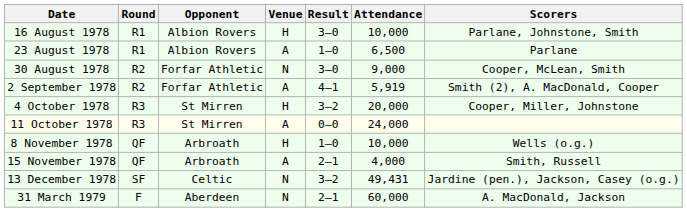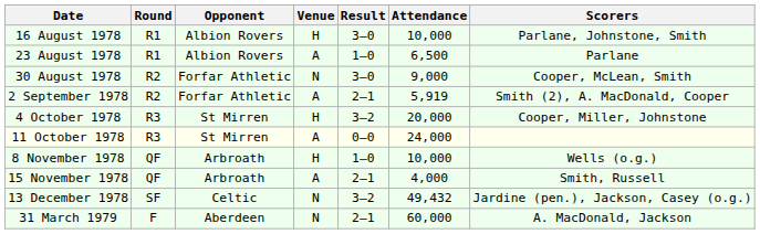2 September 1978 | Result: 4–1 -> 2–1
13 December 1978 | Attendance: 49,431 -> 49,432
